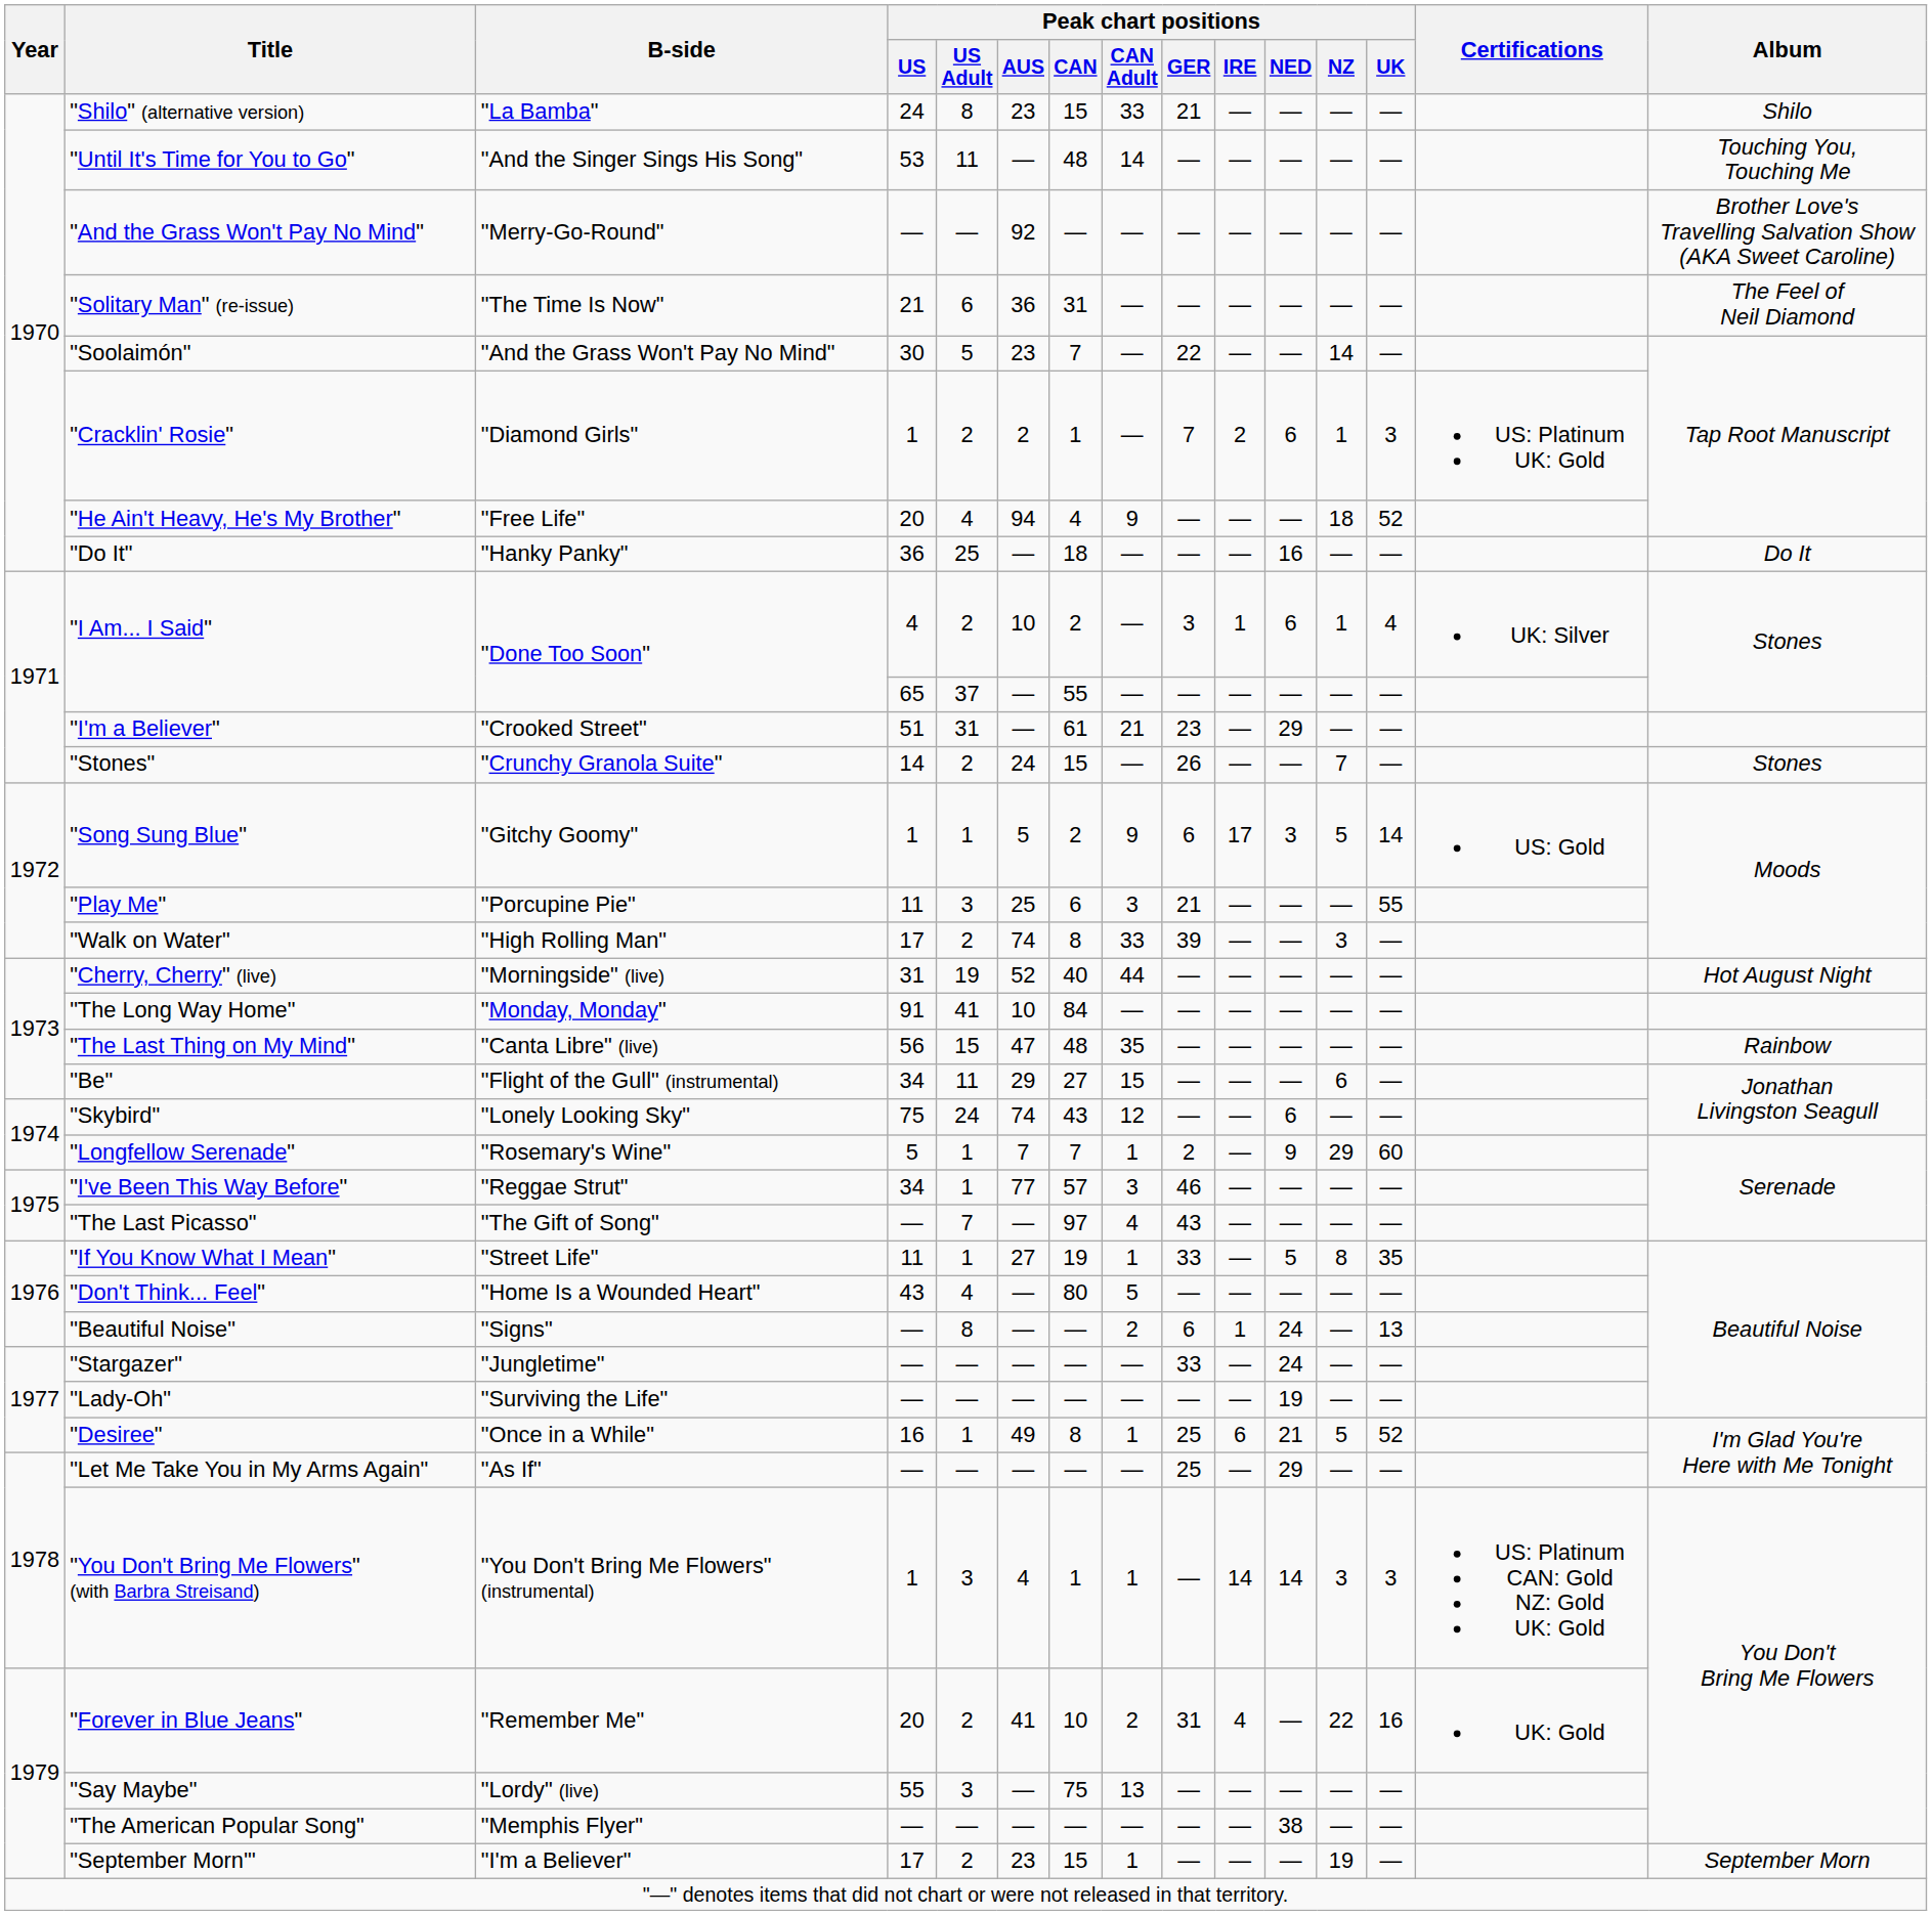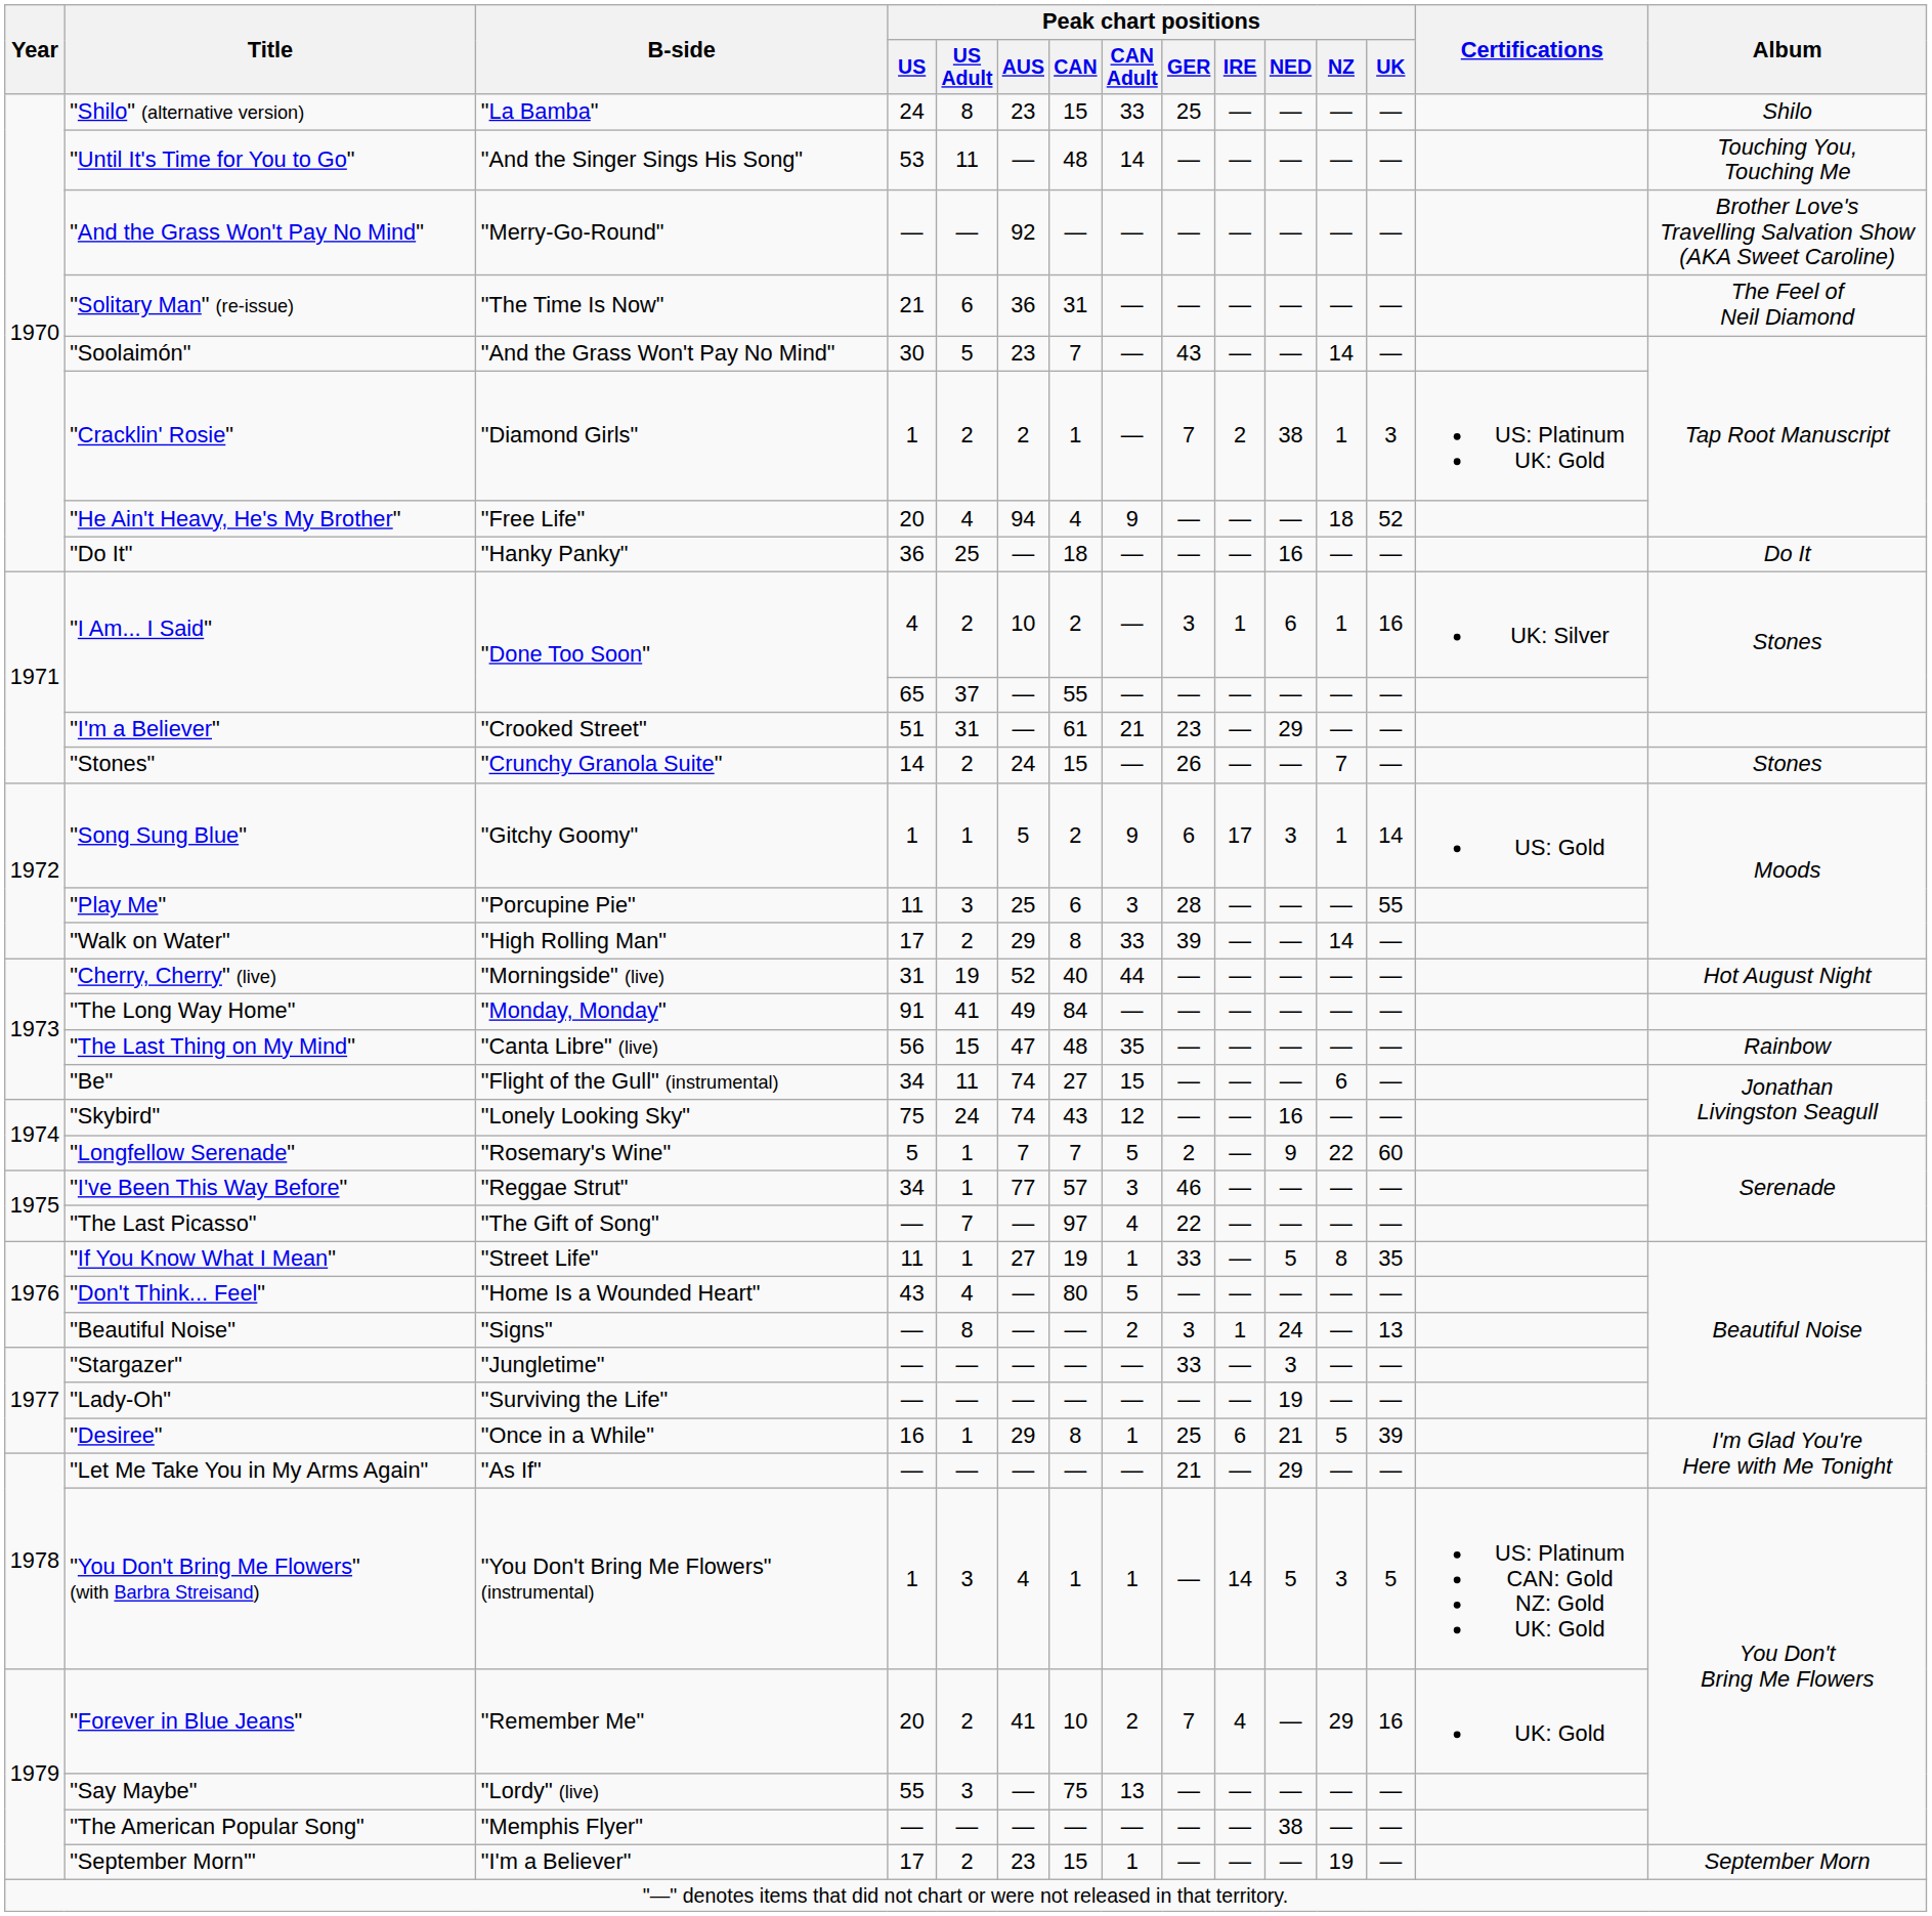"Shilo" (alternative version) | Peak chart positions / GER: 21 -> 25
"Soolaimón" | Peak chart positions / GER: 22 -> 43
"Cracklin' Rosie" | Peak chart positions / NED: 6 -> 38
"I Am... I Said" / 4 | Peak chart positions / UK: 4 -> 16
"Song Sung Blue" | Peak chart positions / NZ: 5 -> 1
"Play Me" | Peak chart positions / GER: 21 -> 28
"Walk on Water" | Peak chart positions / AUS: 74 -> 29
"Walk on Water" | Peak chart positions / NZ: 3 -> 14
"The Long Way Home" | Peak chart positions / AUS: 10 -> 49
"Be" | Peak chart positions / AUS: 29 -> 74
"Skybird" | Peak chart positions / NED: 6 -> 16
"Longfellow Serenade" | Peak chart positions / CAN Adult: 1 -> 5
"Longfellow Serenade" | Peak chart positions / NZ: 29 -> 22
"The Last Picasso" | Peak chart positions / GER: 43 -> 22
"Beautiful Noise" | Peak chart positions / GER: 6 -> 3
"Stargazer" | Peak chart positions / NED: 24 -> 3
"Desiree" | Peak chart positions / AUS: 49 -> 29
"Desiree" | Peak chart positions / UK: 52 -> 39
"Let Me Take You in My Arms Again" | Peak chart positions / GER: 25 -> 21
"You Don't Bring Me Flowers" (with Barbra Streisand) | Peak chart positions / NED: 14 -> 5
"You Don't Bring Me Flowers" (with Barbra Streisand) | Peak chart positions / UK: 3 -> 5
"Forever in Blue Jeans" | Peak chart positions / GER: 31 -> 7
"Forever in Blue Jeans" | Peak chart positions / NZ: 22 -> 29
